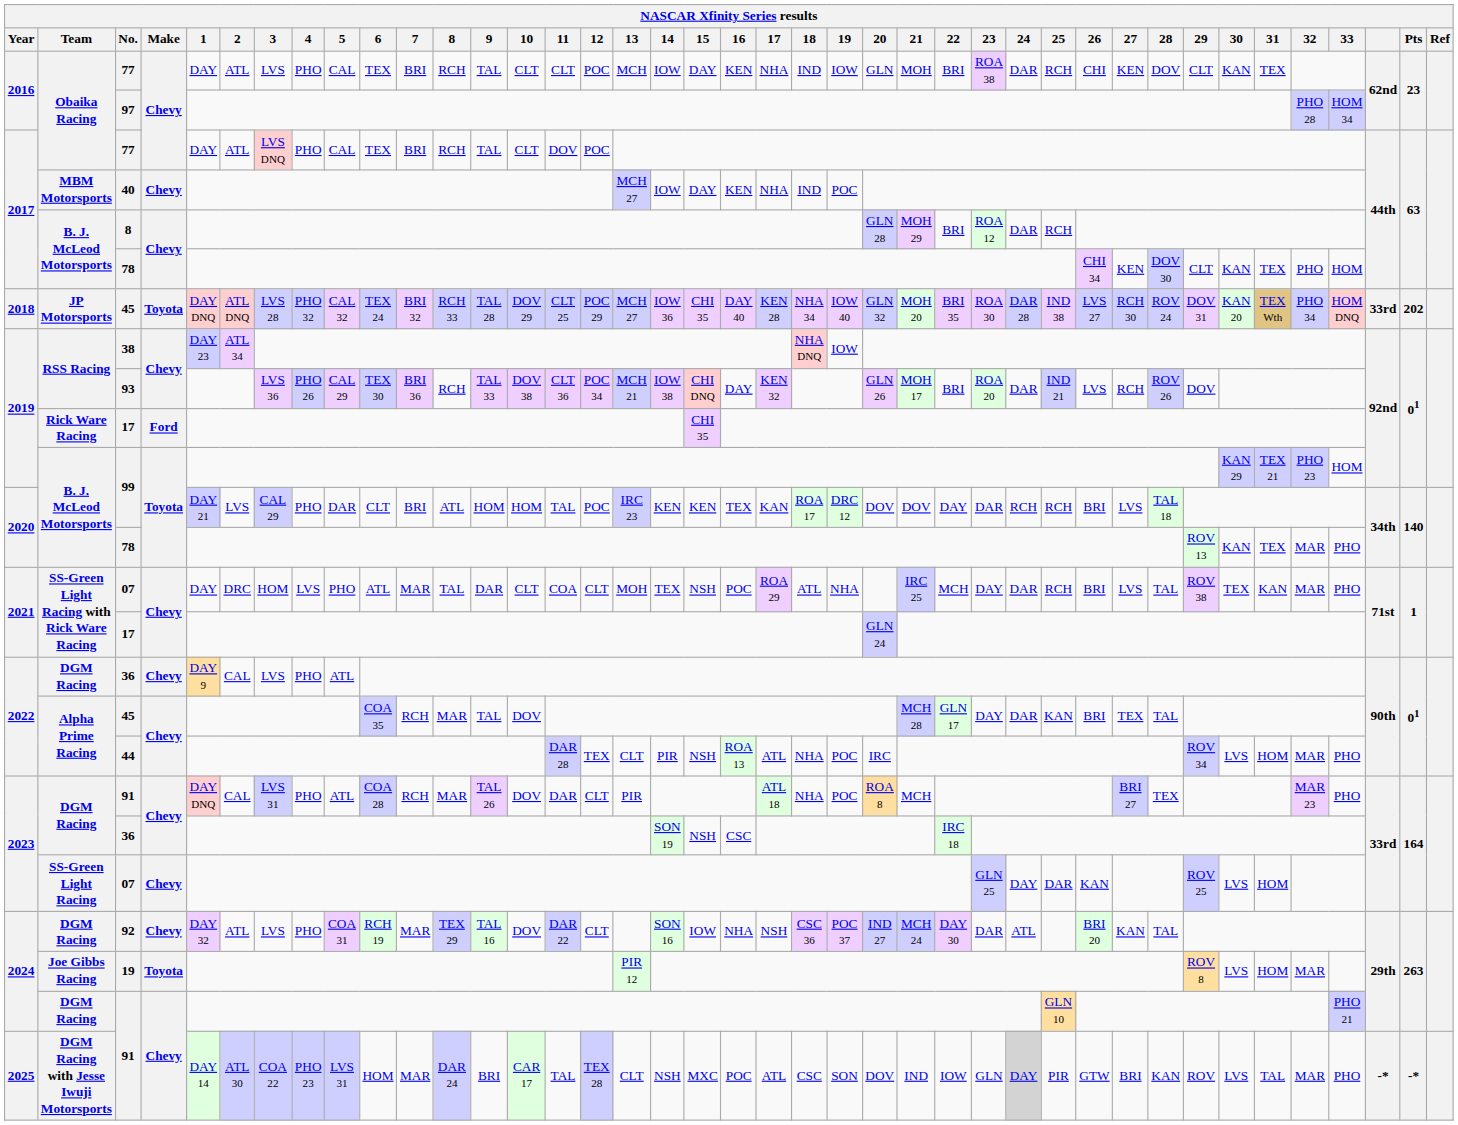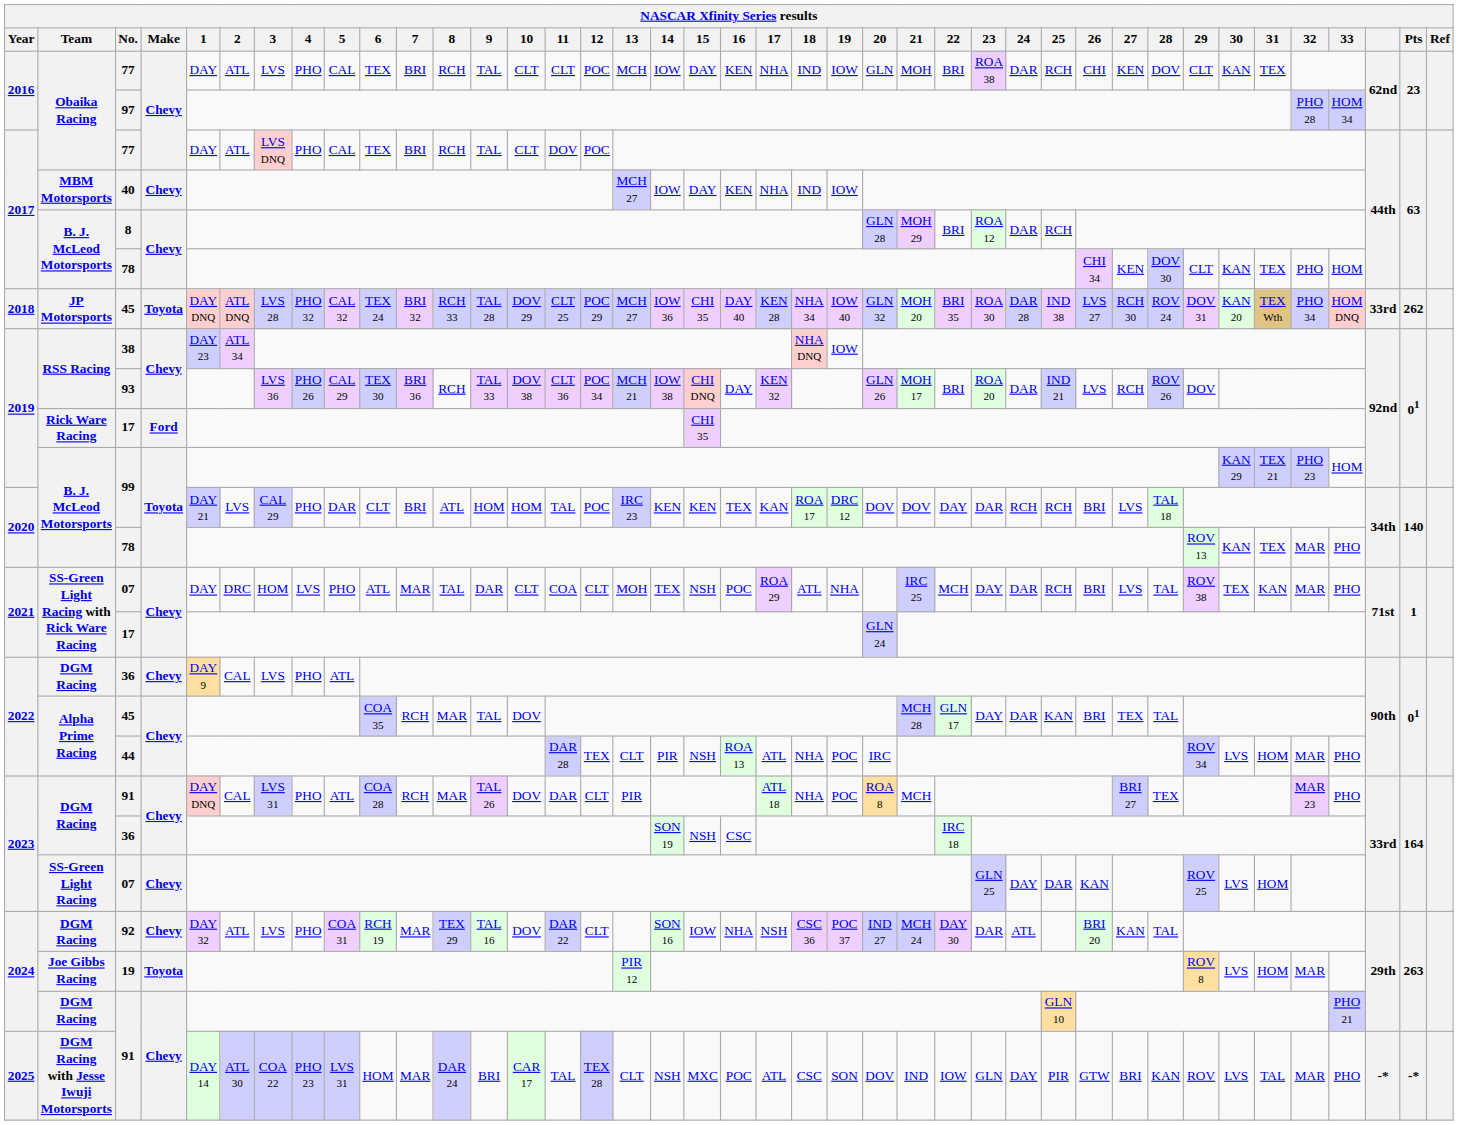40 | 19: POC -> IOW
2018 / 45 | Pts: 202 -> 262
2025 / 91 | 24: lightgrey background -> no background
